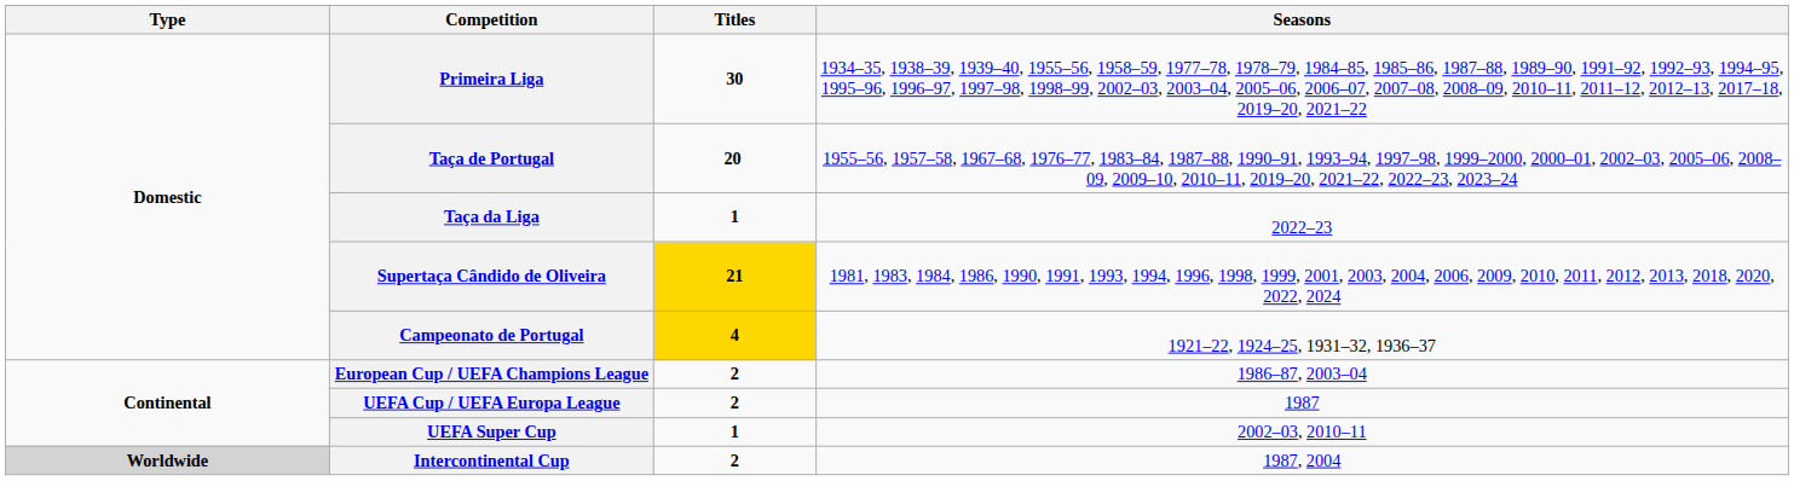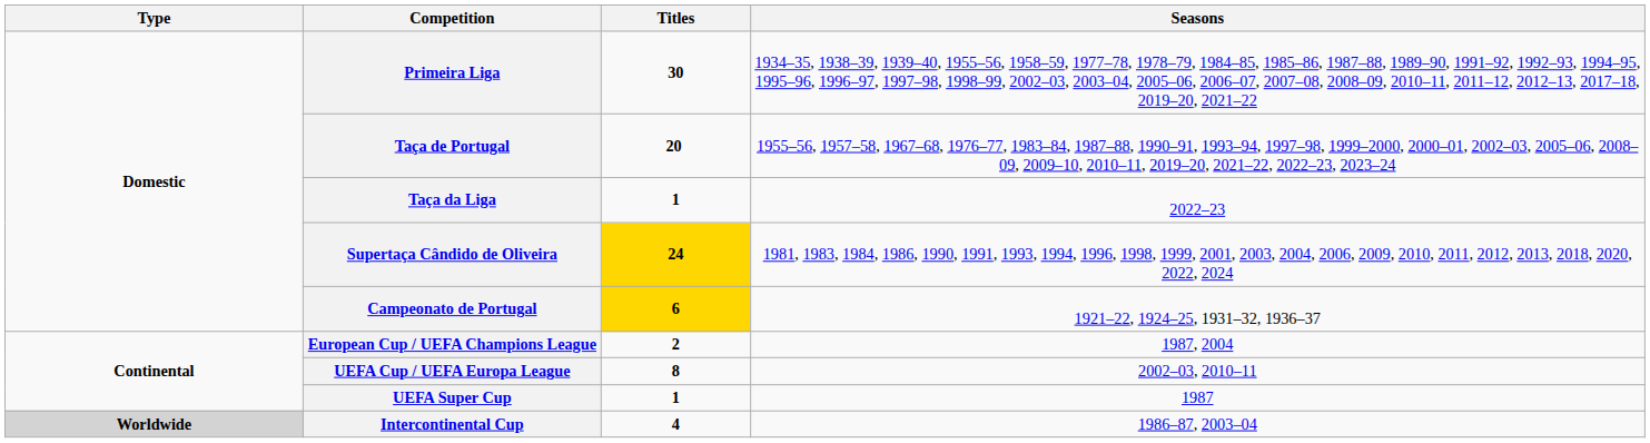Supertaça Cândido de Oliveira | Titles: 21 -> 24
Campeonato de Portugal | Titles: 4 -> 6
European Cup / UEFA Champions League | Seasons: 1986–87, 2003–04 -> 1987, 2004
UEFA Cup / UEFA Europa League | Titles: 2 -> 8
UEFA Cup / UEFA Europa League | Seasons: 1987 -> 2002–03, 2010–11
UEFA Super Cup | Seasons: 2002–03, 2010–11 -> 1987
Intercontinental Cup | Titles: 2 -> 4
Intercontinental Cup | Seasons: 1987, 2004 -> 1986–87, 2003–04
